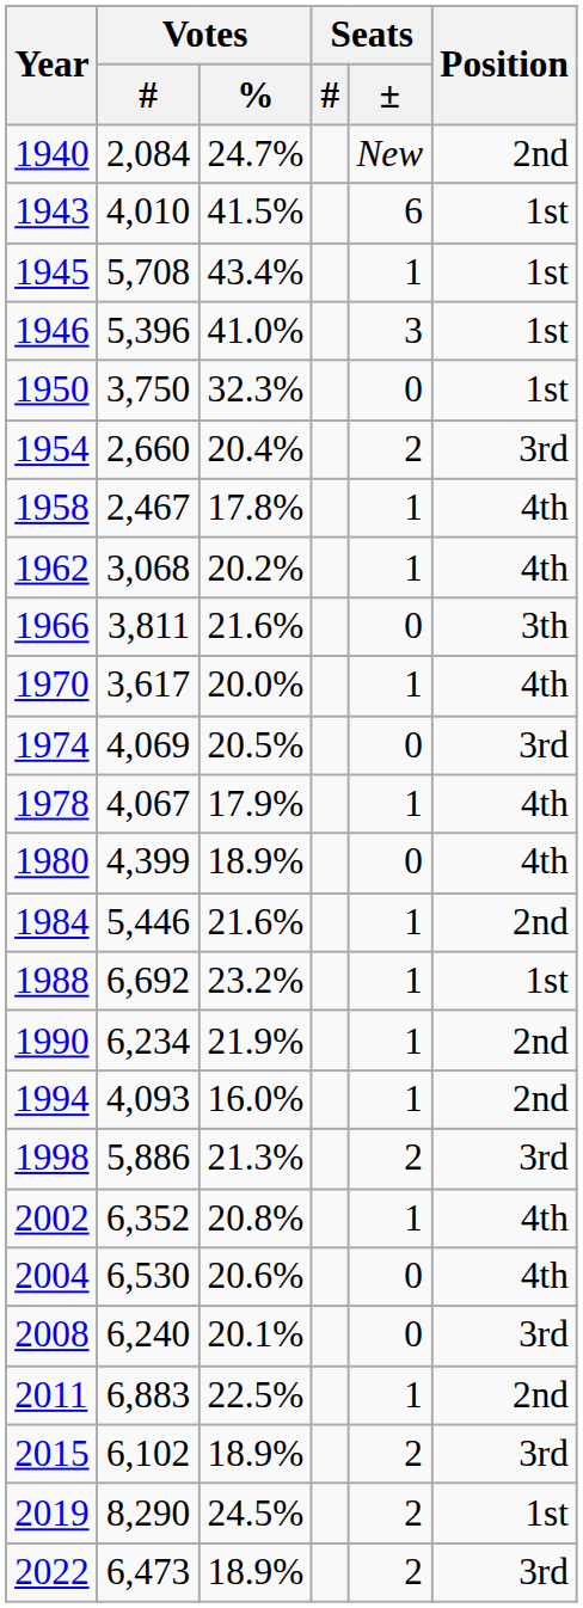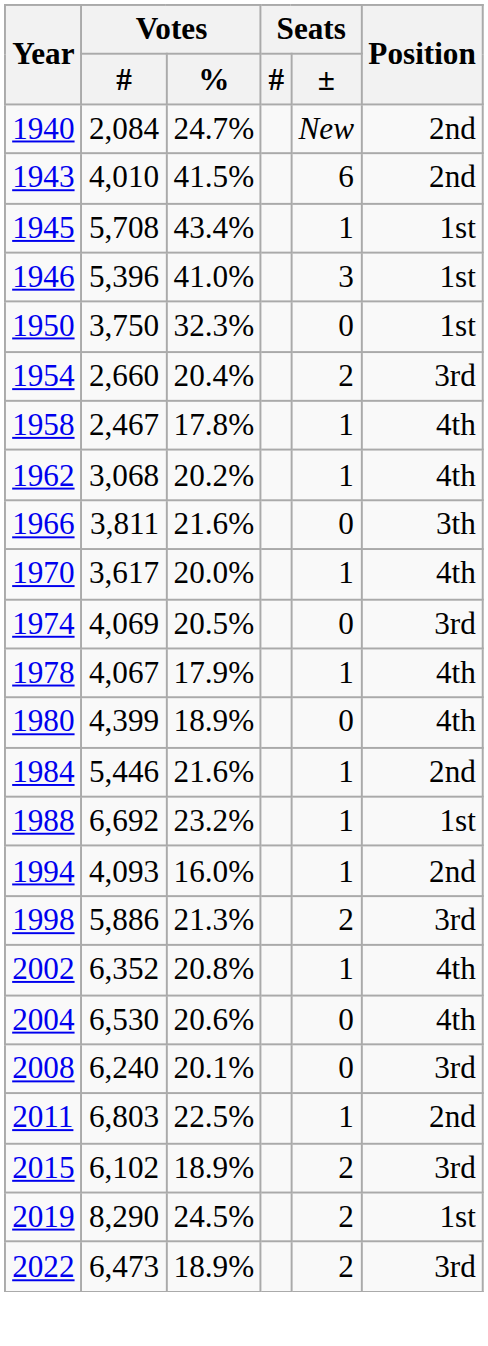1943 | Position: 1st -> 2nd
- row: 1990 | 6,234 | 21.9% | 1 | 2nd
2011 | Votes / #: 6,883 -> 6,803
